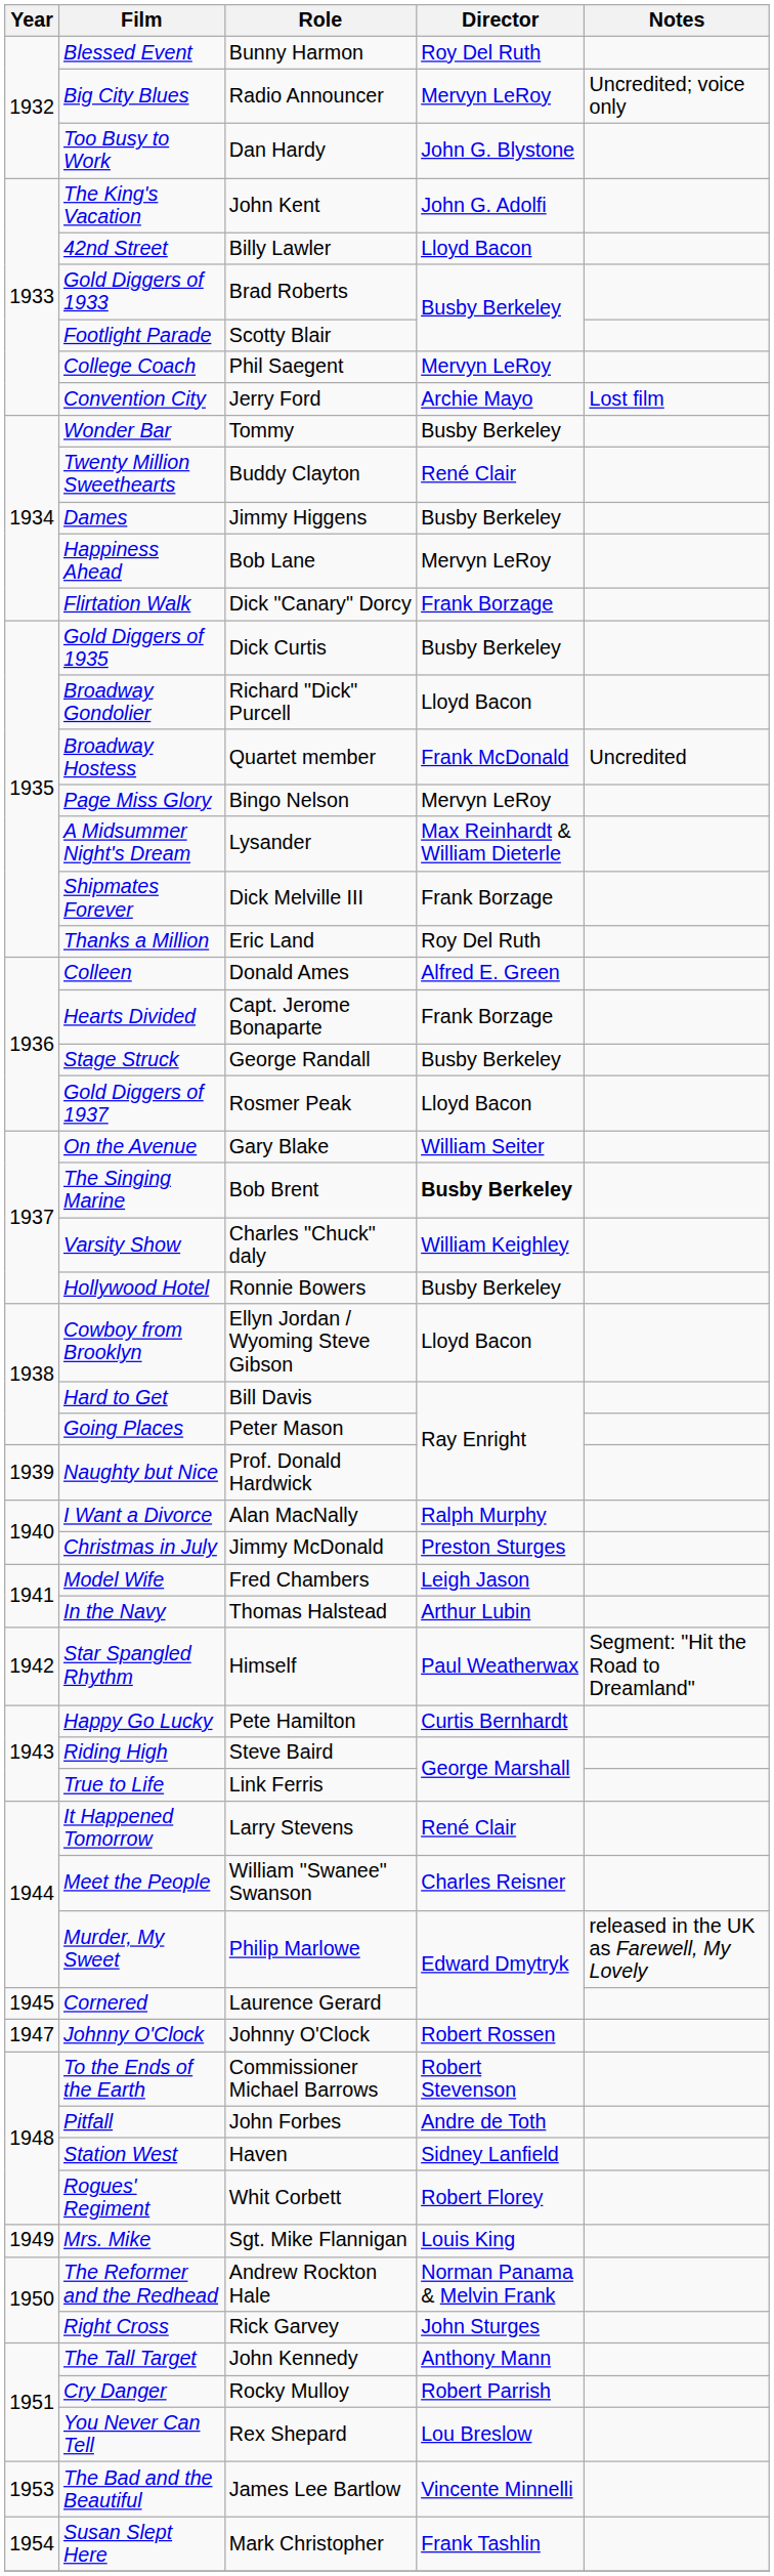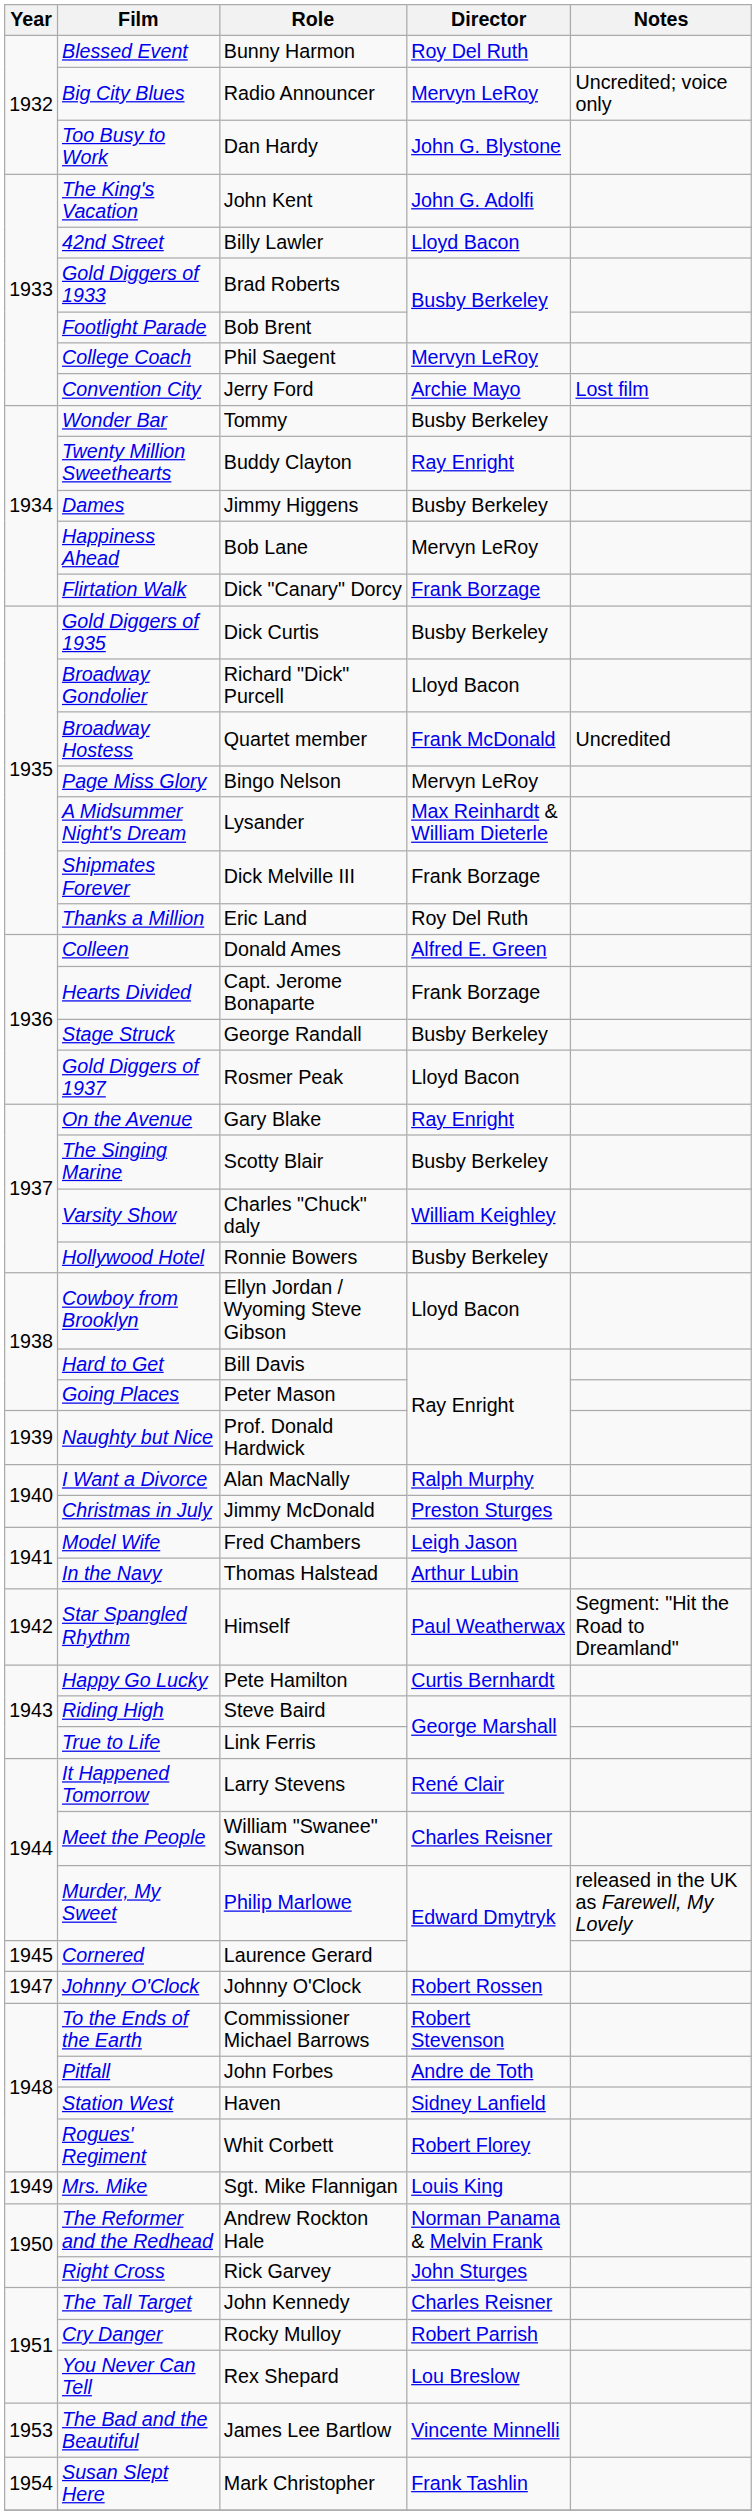Footlight Parade | Role: Scotty Blair -> Bob Brent
Twenty Million Sweethearts | Director: René Clair -> Ray Enright
On the Avenue | Director: William Seiter -> Ray Enright
The Singing Marine | Role: Bob Brent -> Scotty Blair
The Singing Marine | Director: bold -> normal
The Tall Target | Director: Anthony Mann -> Charles Reisner
